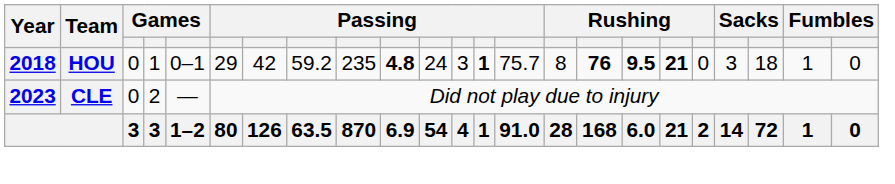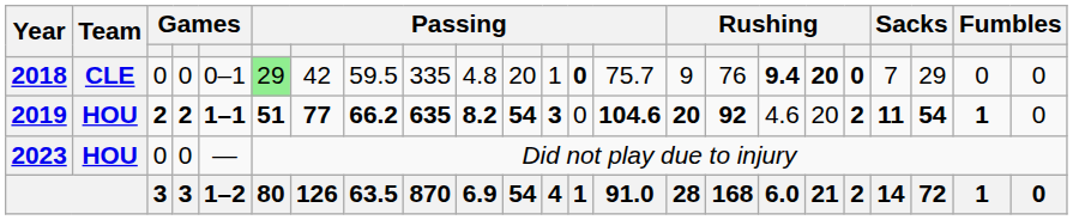2018 | Team: HOU -> CLE
2018 | column 4: 1 -> 0
2018 | column 6: no background -> lightgreen background
2018 | column 8: 59.2 -> 59.5
2018 | column 9: 235 -> 335
2018 | column 10: bold -> normal
2018 | column 11: 24 -> 20
2018 | column 12: 3 -> 1
2018 | column 13: 1 -> 0
2018 | column 15: 8 -> 9
2018 | column 16: bold -> normal
2018 | column 17: 9.5 -> 9.4
2018 | column 18: 21 -> 20
2018 | column 19: normal -> bold
2018 | column 20: 3 -> 7
2018 | column 21: 18 -> 29
2018 | column 22: 1 -> 0
+ row: 2019 | HOU | 2 | 2 | 1–1 | 51 | 77 | 66.2 | 635 | 8.2 | 54 | 3 | 0 | 104.6 | 20 | 92 | 4.6 | 20 | 2 | 11 | 54 | 1 | 0
2023 | Team: CLE -> HOU
2023 | column 4: 2 -> 0
